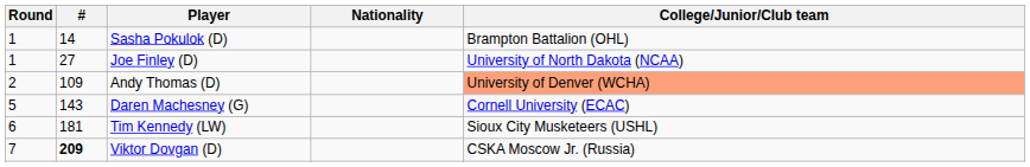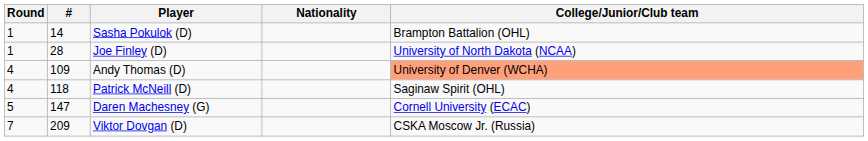Joe Finley (D) | #: 27 -> 28
Andy Thomas (D) | Round: 2 -> 4
+ row: 4 | 118 | Patrick McNeill (D) | Saginaw Spirit (OHL)
Daren Machesney (G) | #: 143 -> 147
- row: 6 | 181 | Tim Kennedy (LW) | Sioux City Musketeers (USHL)
Viktor Dovgan (D) | #: bold -> normal
